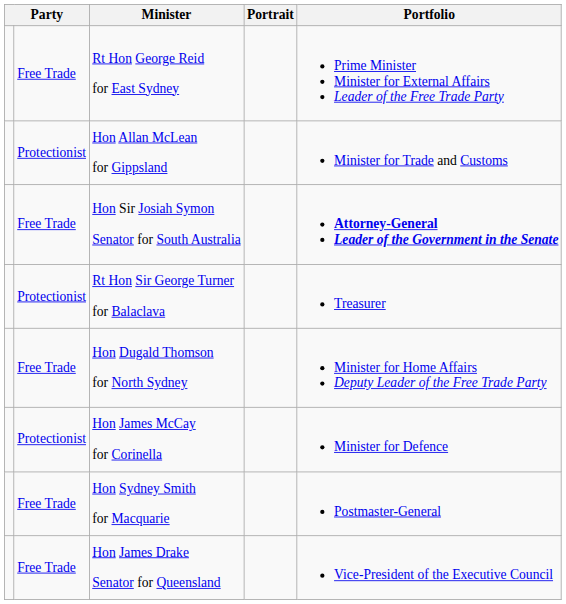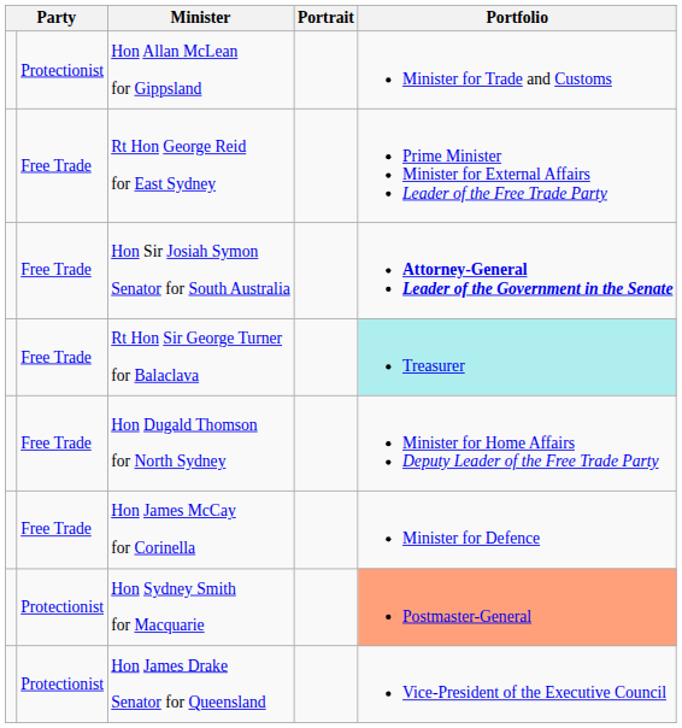rows swapped: Rt Hon George Reid for East Sydney <-> Hon Allan McLean for Gippsland
Rt Hon Sir George Turner for Balaclava | column 2: Protectionist -> Free Trade
Rt Hon Sir George Turner for Balaclava | Portfolio: no background -> paleturquoise background
Hon James McCay for Corinella | column 2: Protectionist -> Free Trade
Hon Sydney Smith for Macquarie | column 2: Free Trade -> Protectionist
Hon Sydney Smith for Macquarie | Portfolio: no background -> lightsalmon background
Hon James Drake Senator for Queensland | column 2: Free Trade -> Protectionist
